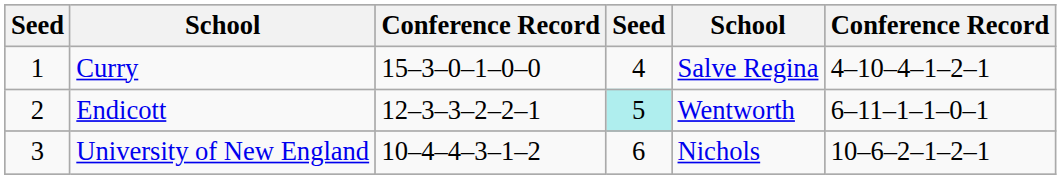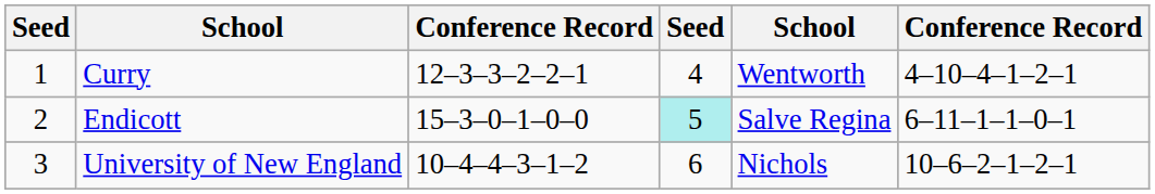Curry | column 3: 15–3–0–1–0–0 -> 12–3–3–2–2–1
Curry | column 5: Salve Regina -> Wentworth
Endicott | column 3: 12–3–3–2–2–1 -> 15–3–0–1–0–0
Endicott | column 5: Wentworth -> Salve Regina
